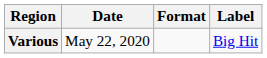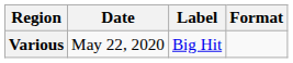columns swapped: Format <-> Label
